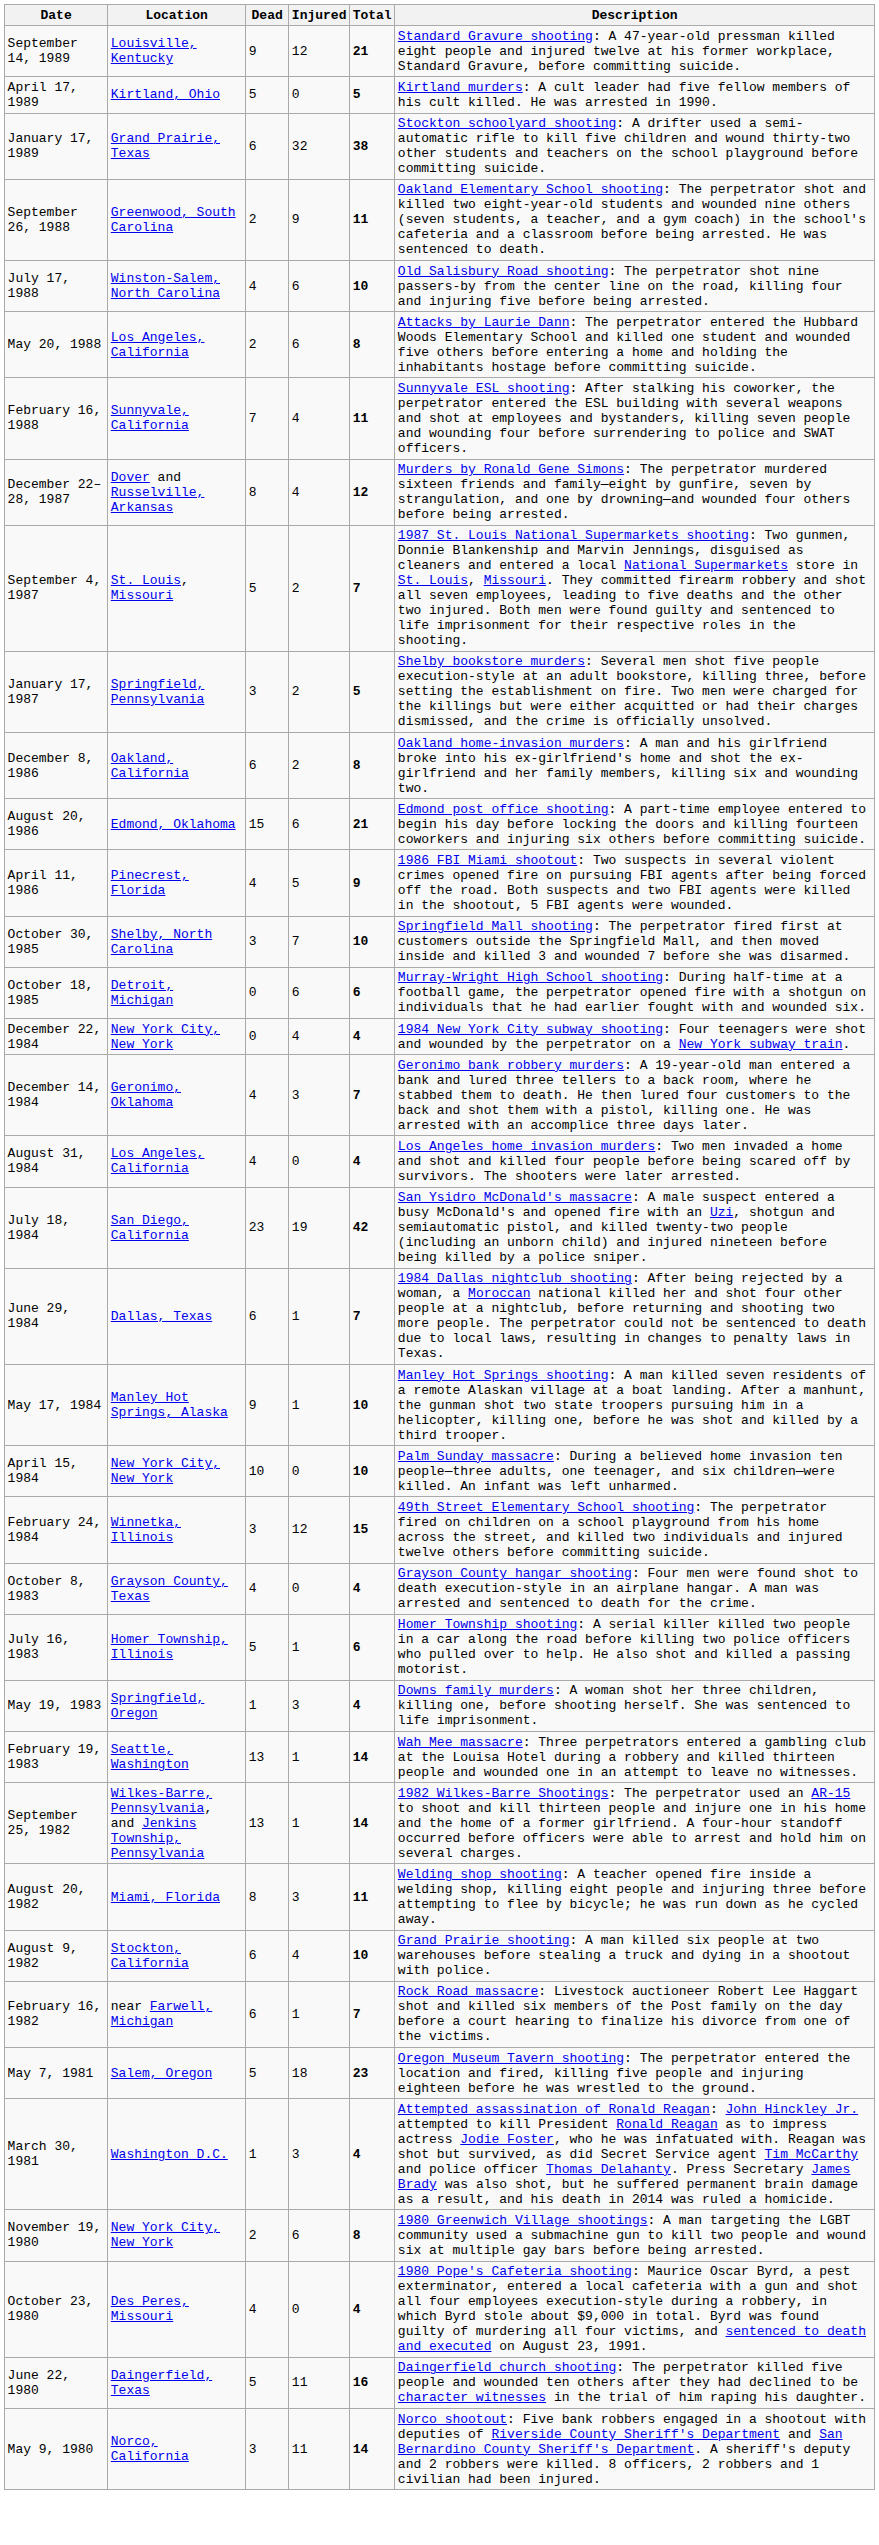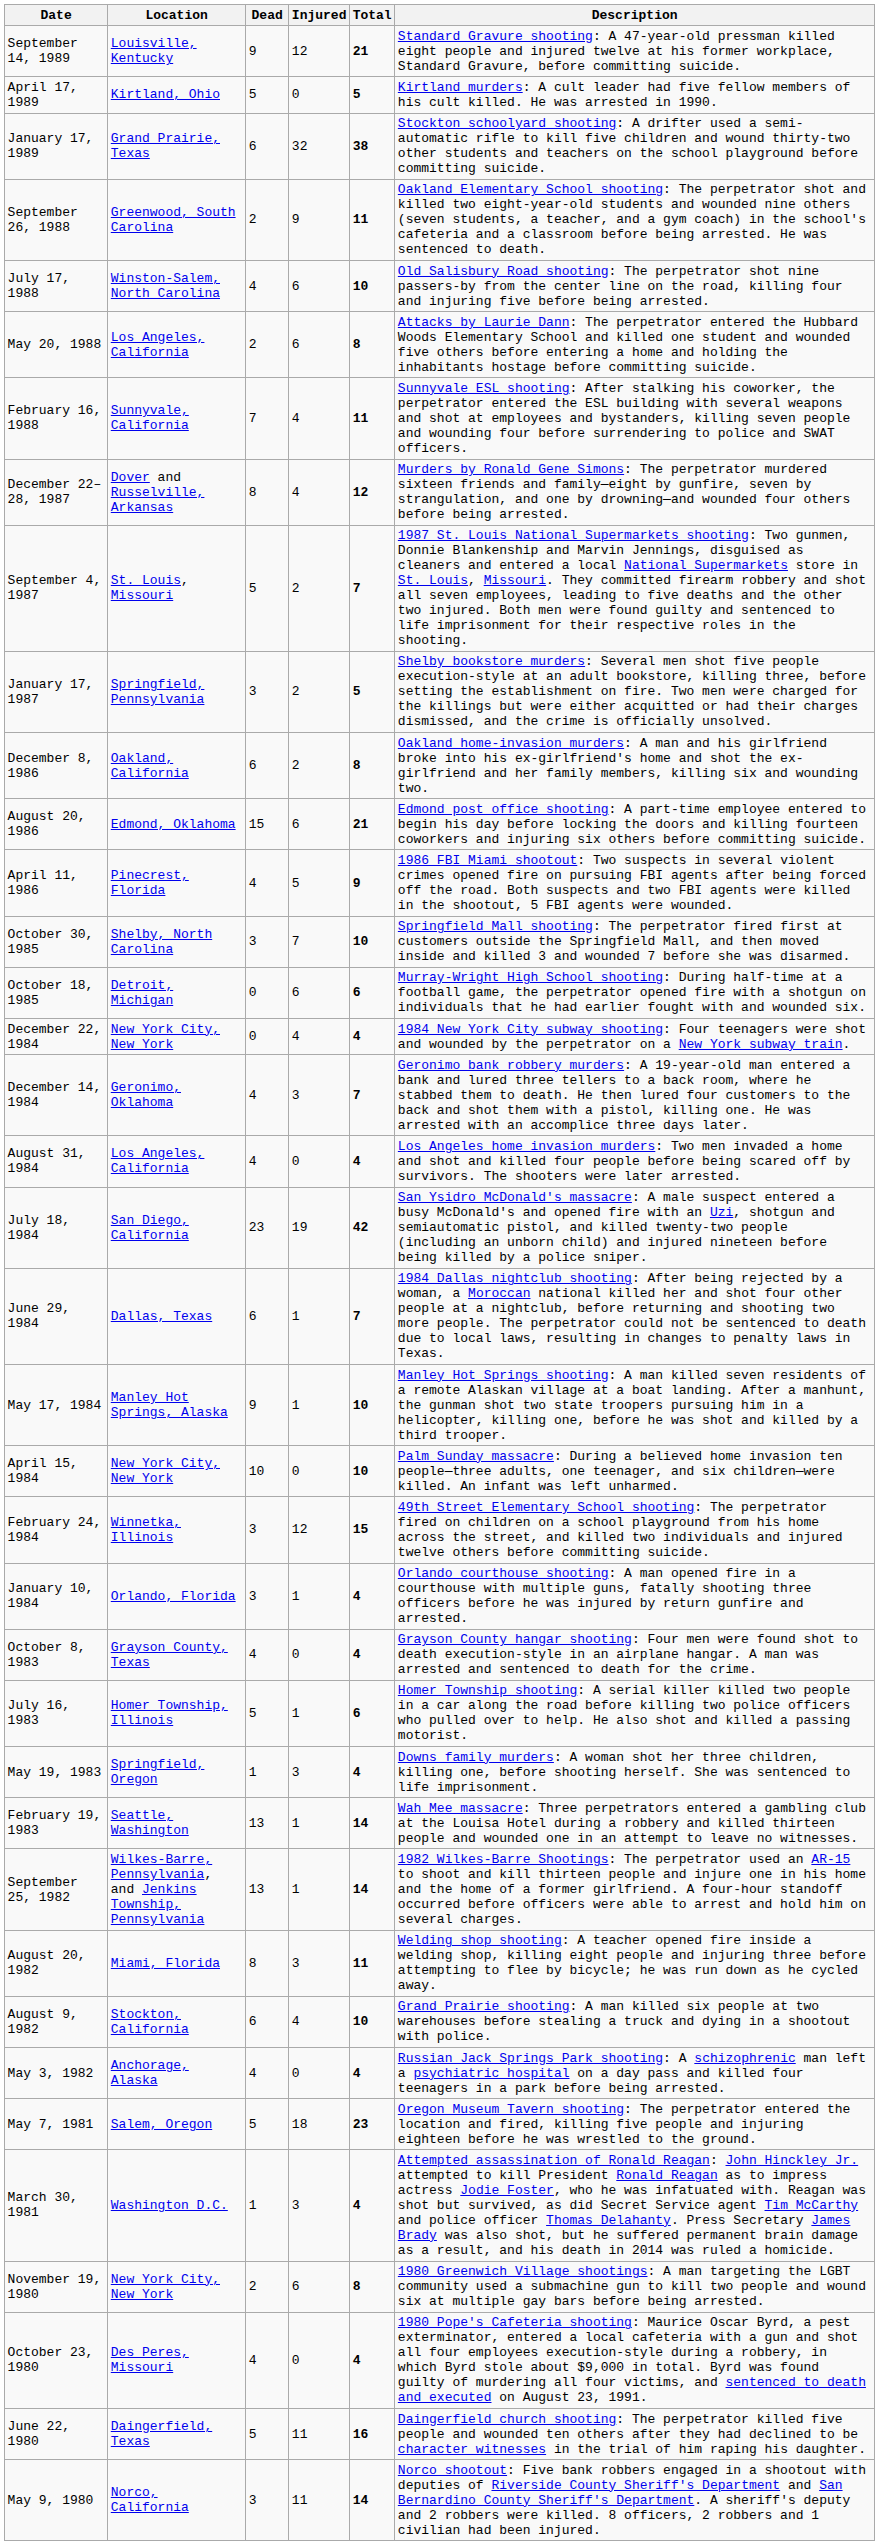+ row: January 10, 1984 | Orlando, Florida | 3 | 1 | 4 | Orlando courthouse shooting: A man opened fire in a courthouse with multiple guns, fatally shooting three officers before he was injured by return gunfire and arrested.
+ row: May 3, 1982 | Anchorage, Alaska | 4 | 0 | 4 | Russian Jack Springs Park shooting: A schizophrenic man left a psychiatric hospital on a day pass and killed four teenagers in a park before being arrested.
- row: February 16, 1982 | near Farwell, Michigan | 6 | 1 | 7 | Rock Road massacre: Livestock auctioneer Robert Lee Haggart shot and killed six members of the Post family on the day before a court hearing to finalize his divorce from one of the victims.
